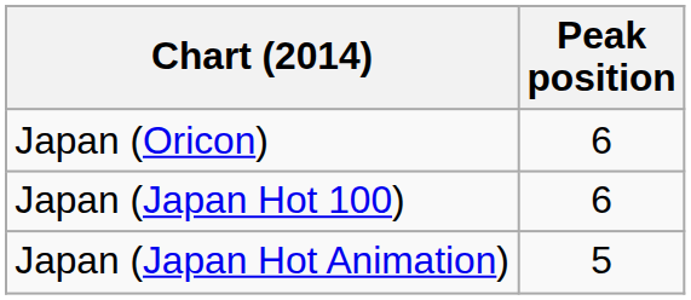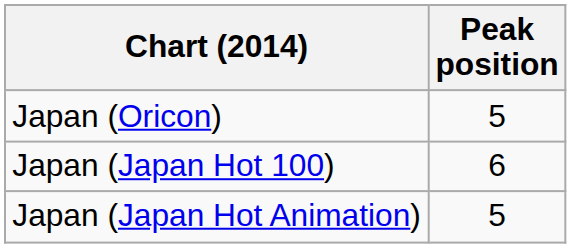Japan (Oricon) | Peak position: 6 -> 5
